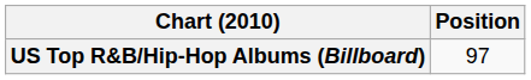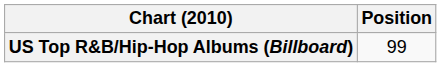US Top R&B/Hip-Hop Albums (Billboard) | Position: 97 -> 99
